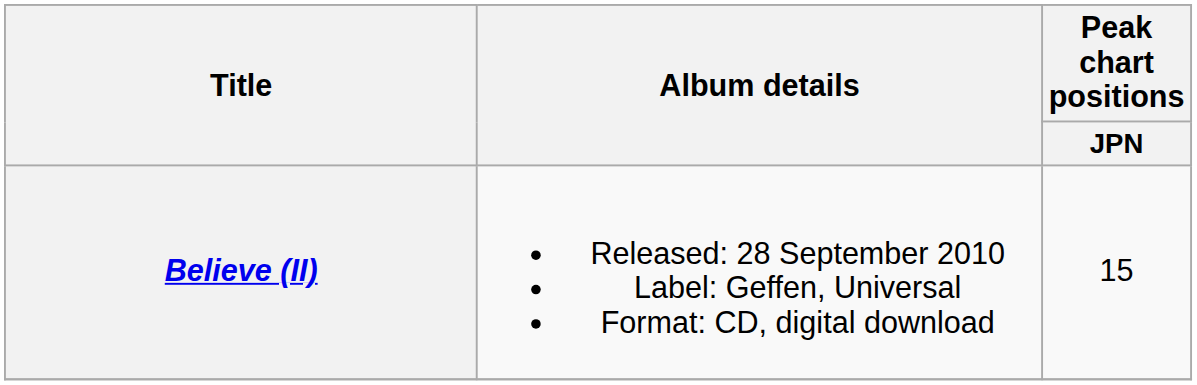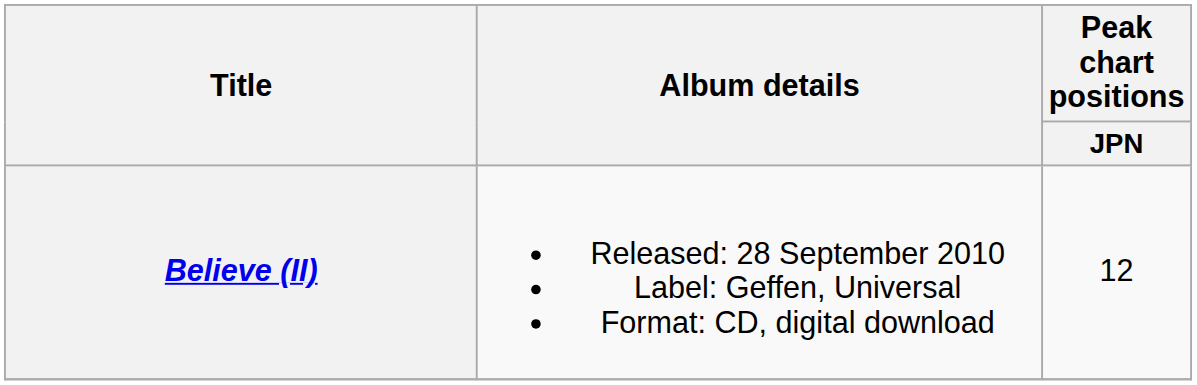Believe (II) | Peak chart positions / JPN: 15 -> 12
